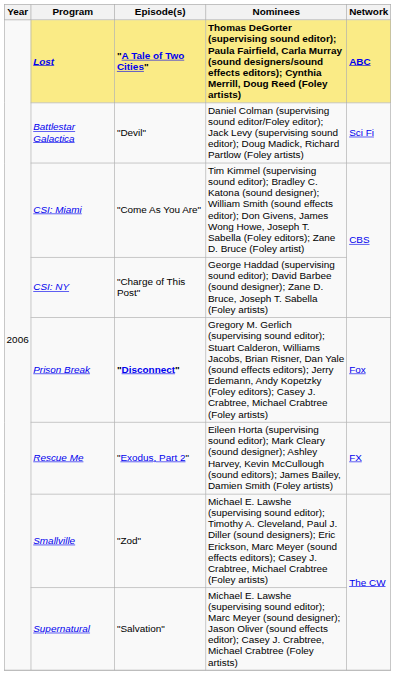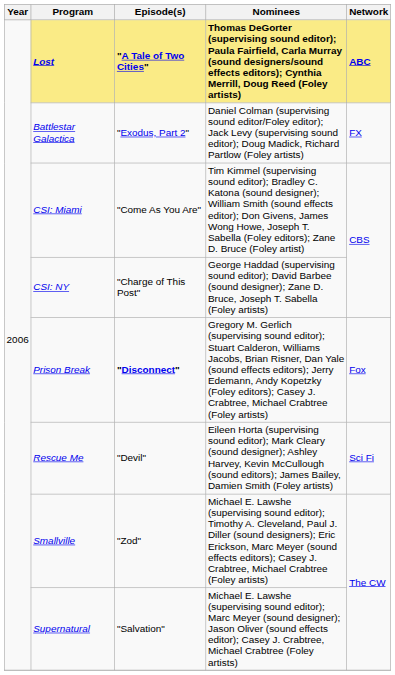Battlestar Galactica | Episode(s): "Devil" -> "Exodus, Part 2"
Battlestar Galactica | Network: Sci Fi -> FX
Rescue Me | Episode(s): "Exodus, Part 2" -> "Devil"
Rescue Me | Network: FX -> Sci Fi
